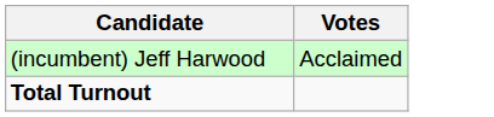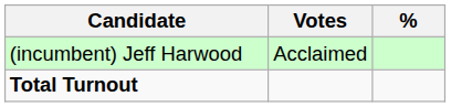+ column: %
